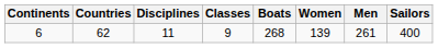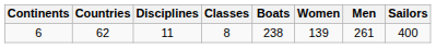6 | Classes: 9 -> 8
6 | Boats: 268 -> 238
